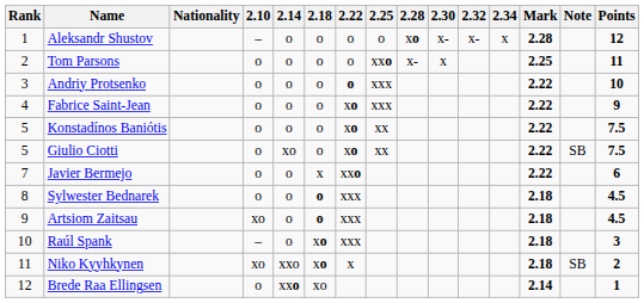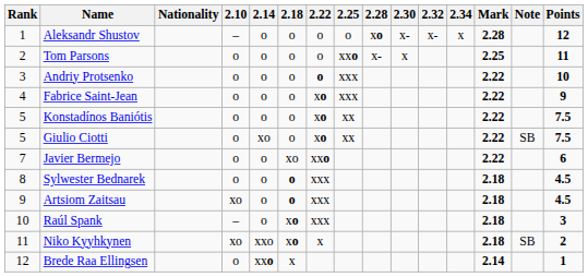Javier Bermejo | 2.18: x -> xo
Brede Raa Ellingsen | 2.18: xo -> x
